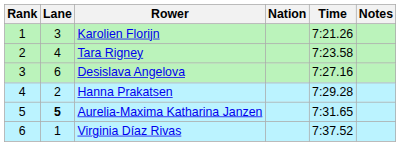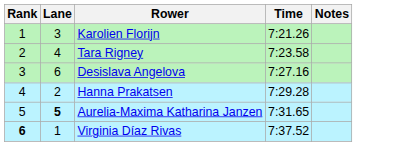- column: Nation
Virginia Díaz Rivas | Rank: normal -> bold
